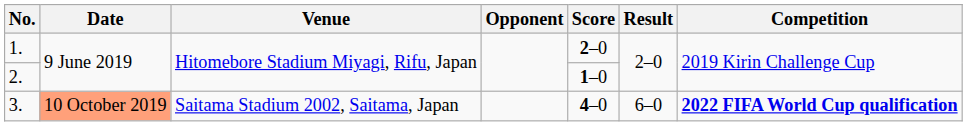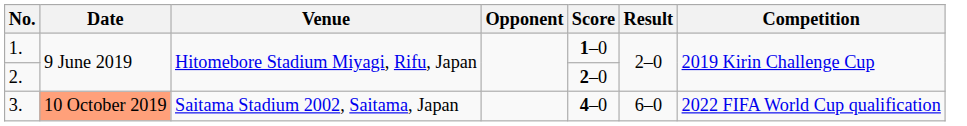1. | Score: 2–0 -> 1–0
2. | Score: 1–0 -> 2–0
3. | Competition: bold -> normal
